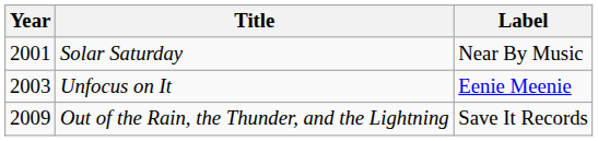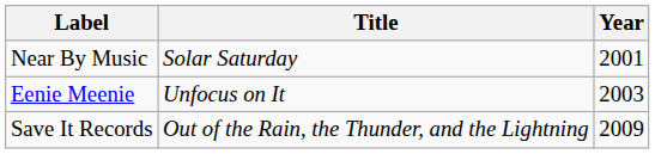columns swapped: Year <-> Label
